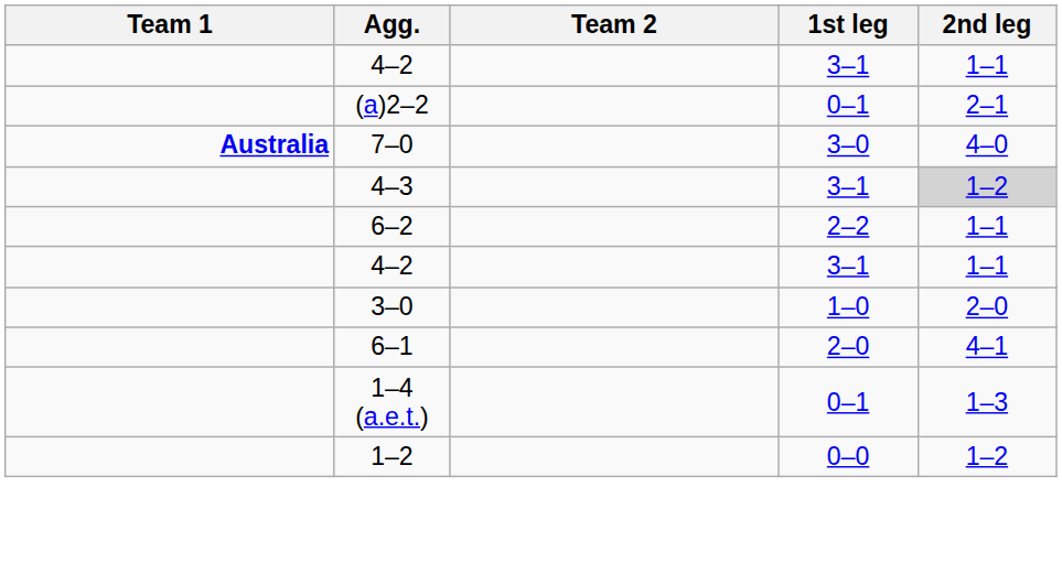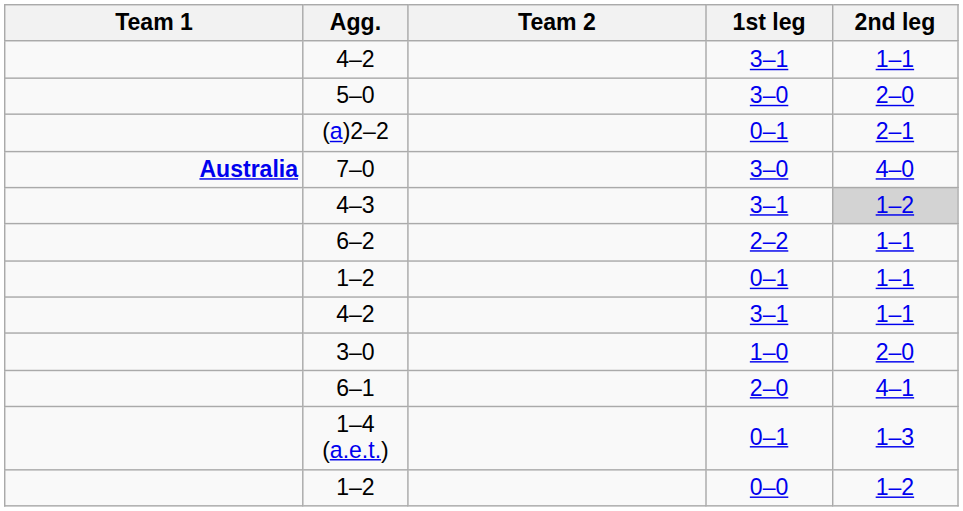+ row: 5–0 | 3–0 | 2–0
+ row: 1–2 | 0–1 | 1–1
